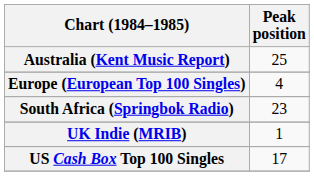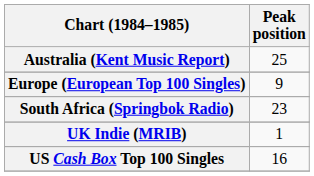Europe (European Top 100 Singles) | Peak position: 4 -> 9
US Cash Box Top 100 Singles | Peak position: 17 -> 16
